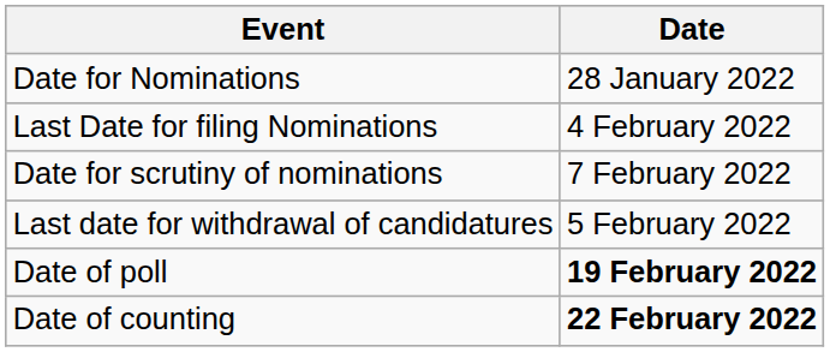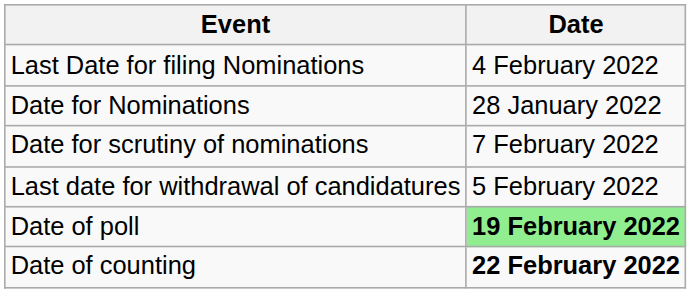rows swapped: Date for Nominations <-> Last Date for filing Nominations
Date of poll | Date: no background -> lightgreen background
